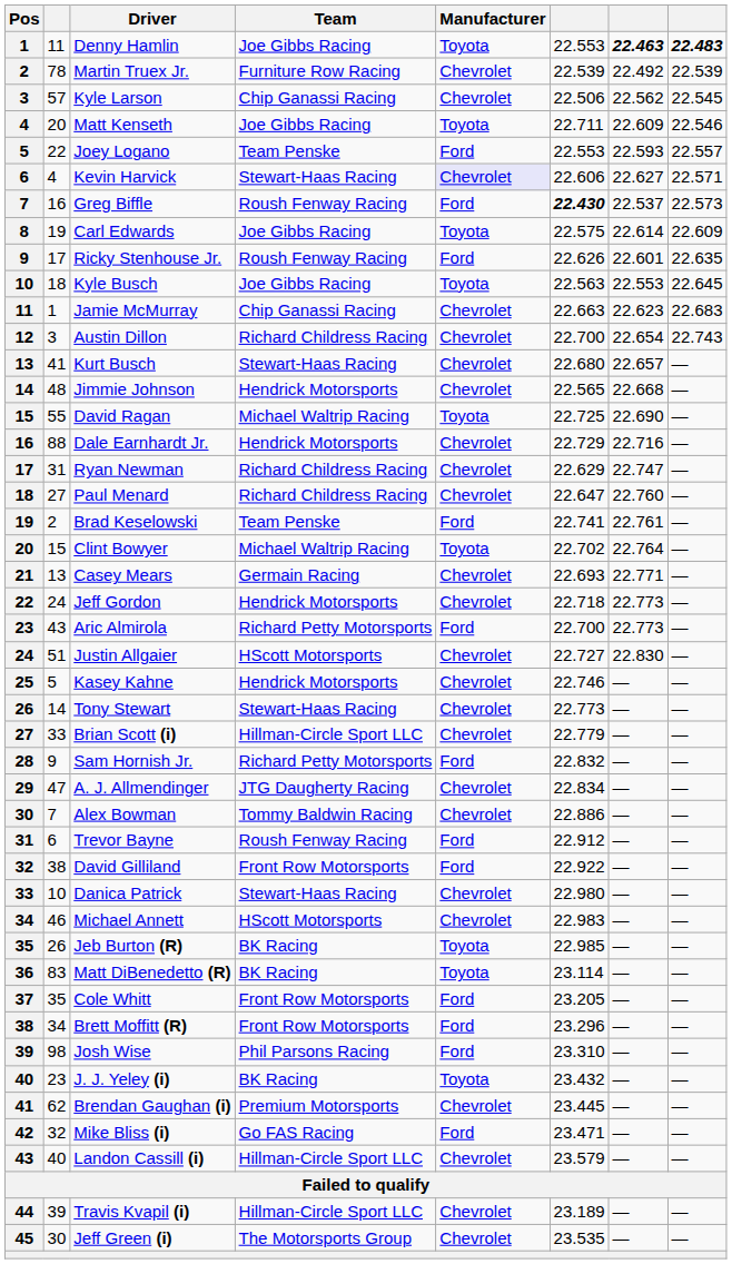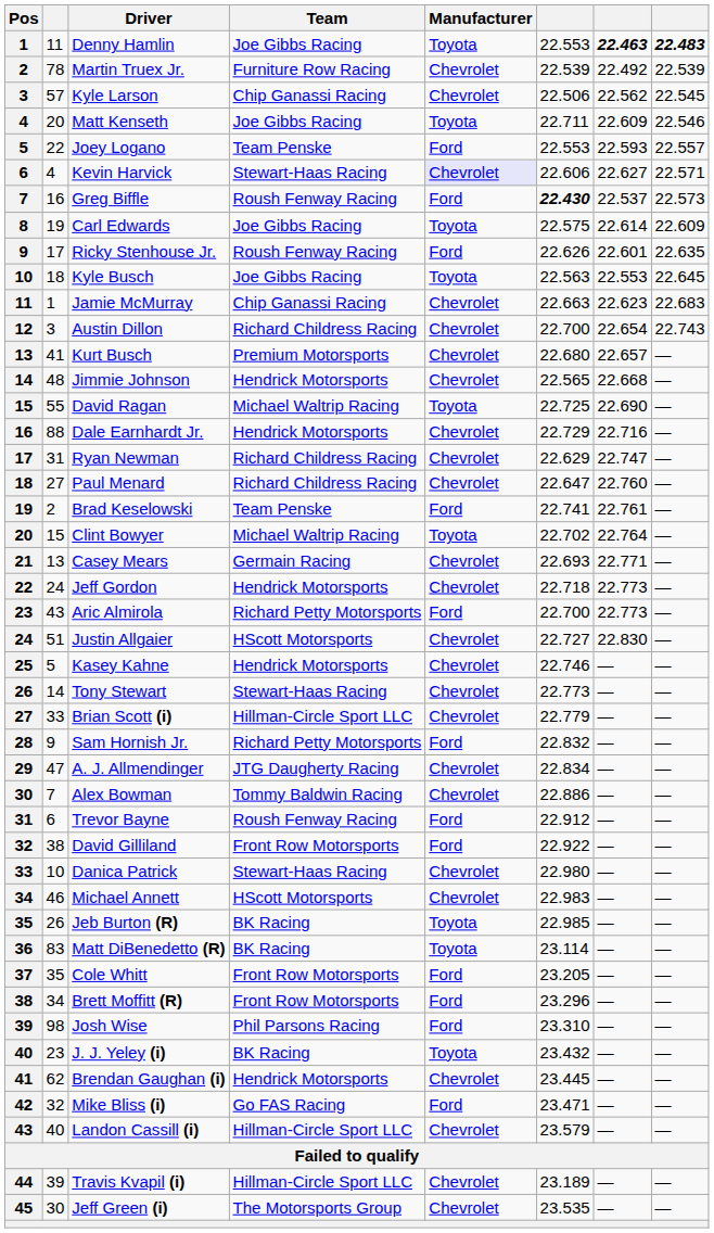Kurt Busch | Team: Stewart-Haas Racing -> Premium Motorsports
Brendan Gaughan (i) | Team: Premium Motorsports -> Hendrick Motorsports
